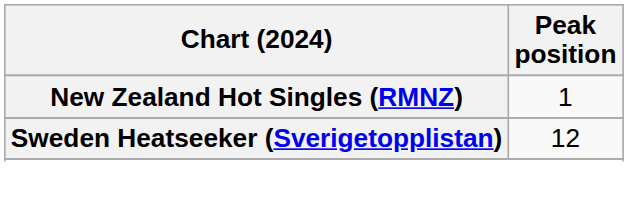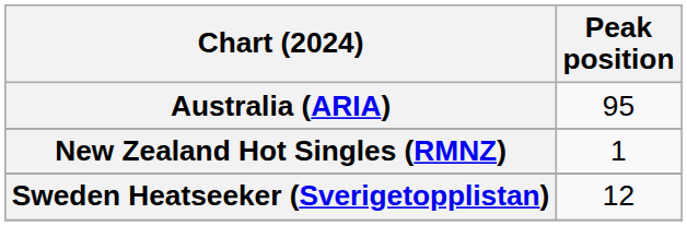+ row: Australia (ARIA) | 95
